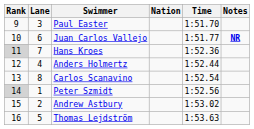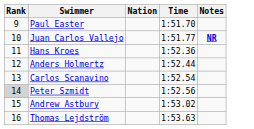- column: Lane | 3 | 6 | 7 | 4 | 8 | 1 | 2 | 5
Hans Kroes | Rank: lightgrey background -> no background
